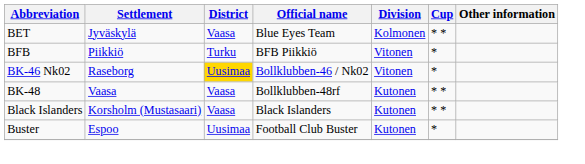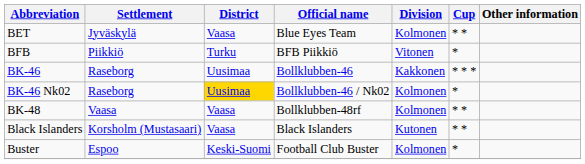+ row: BK-46 | Raseborg | Uusimaa | Bollklubben-46 | Kakkonen | * * *
BK-46 Nk02 | Division: Vitonen -> Kolmonen
BK-48 | Division: Kutonen -> Kolmonen
Buster | District: Uusimaa -> Keski-Suomi
Buster | Division: Kutonen -> Kolmonen
